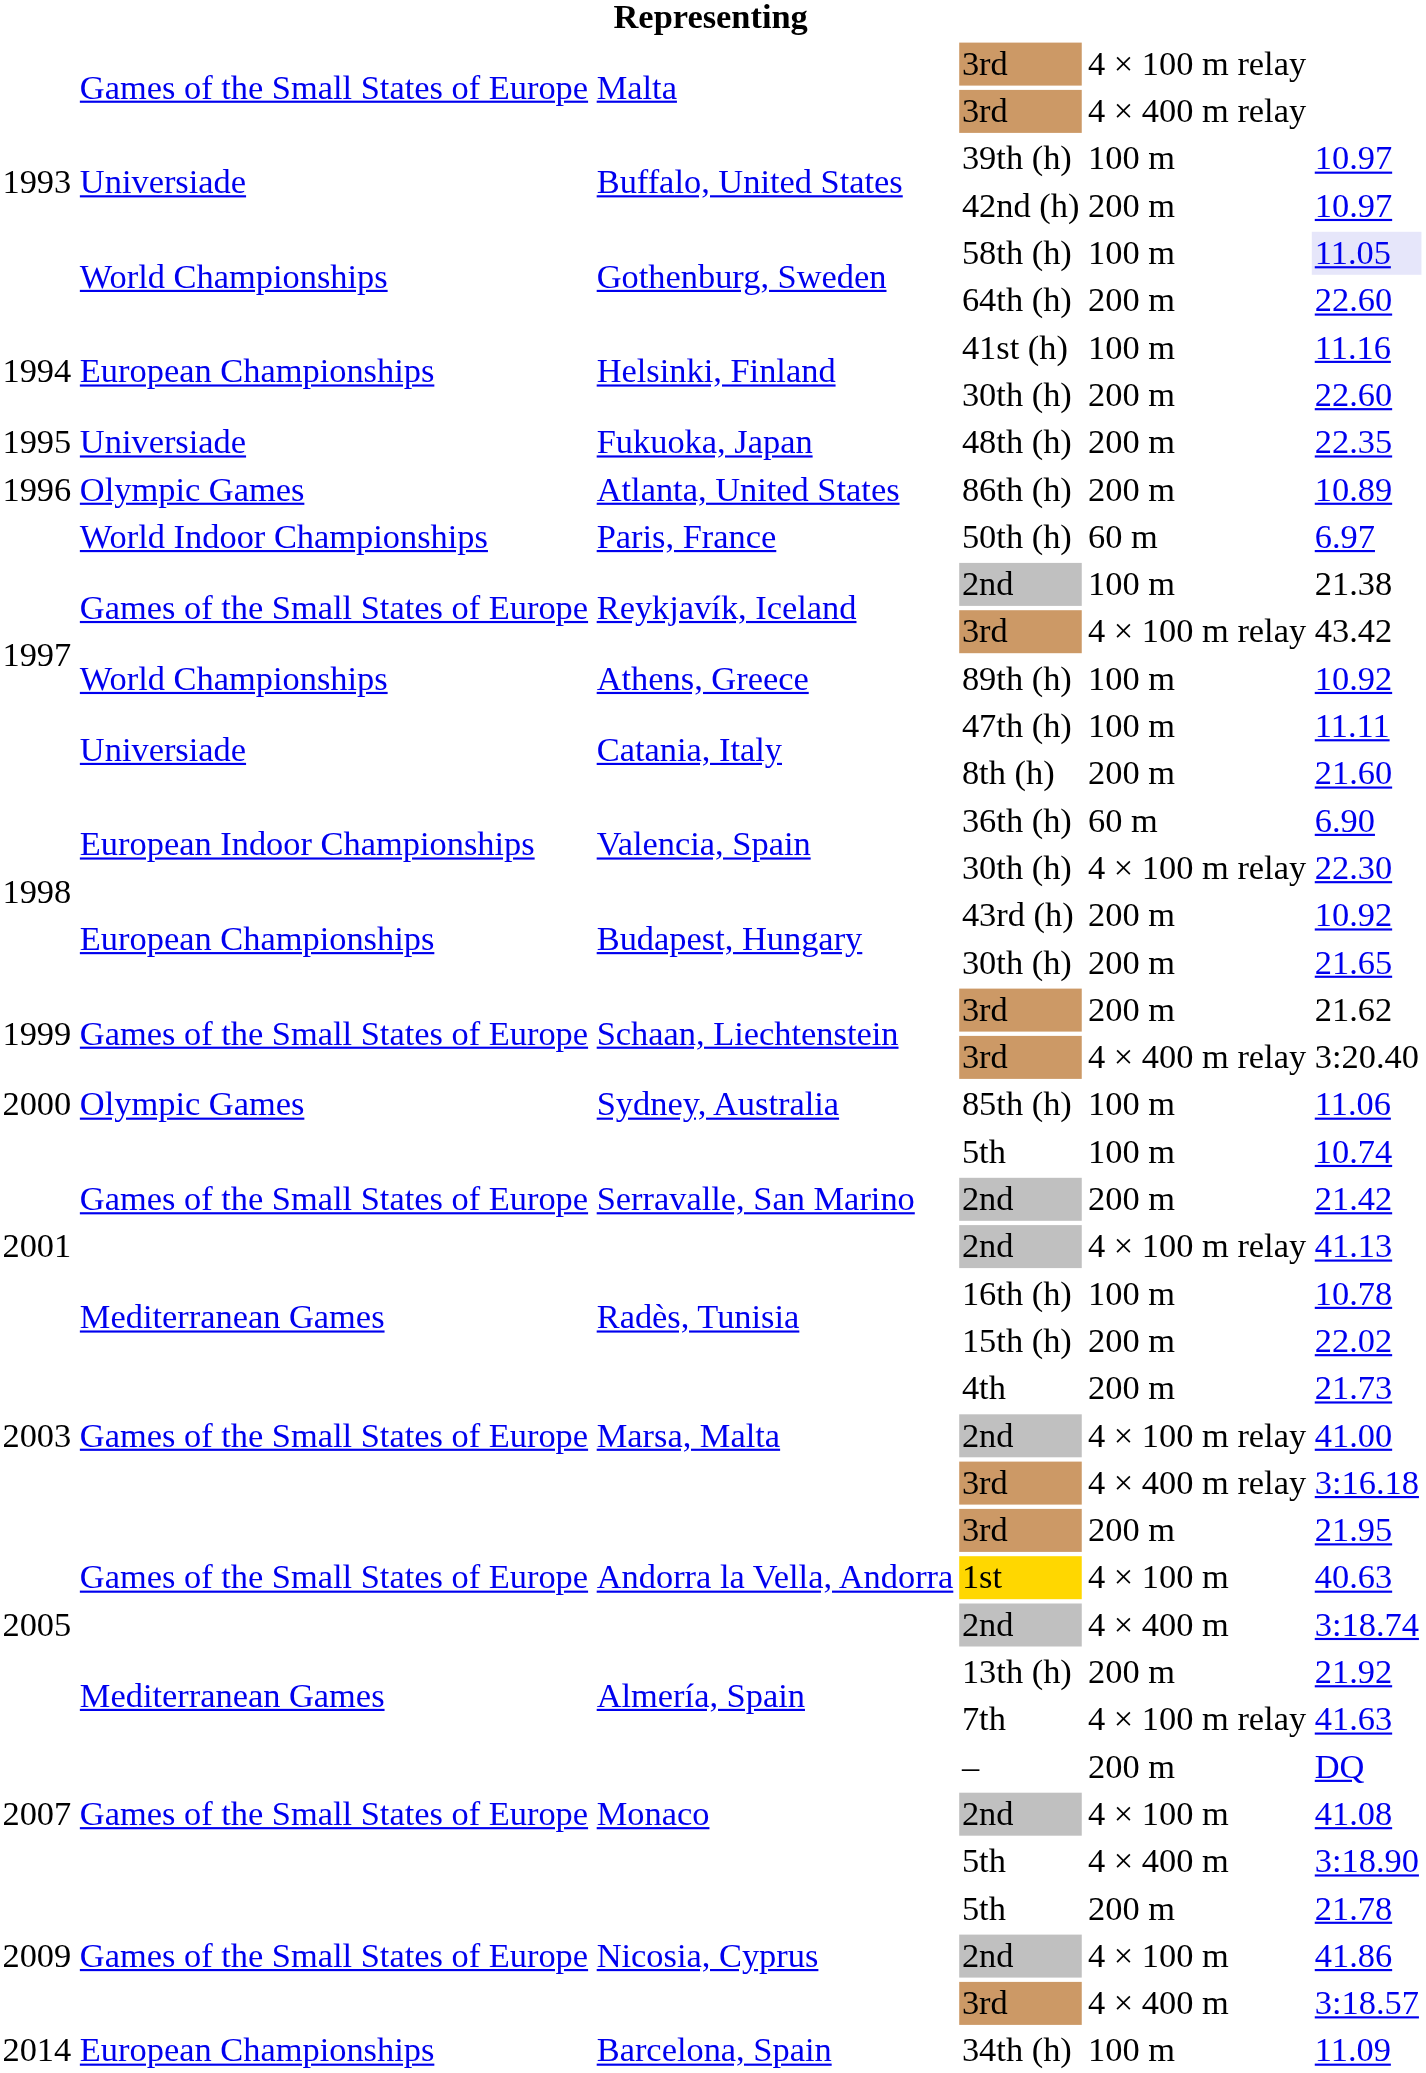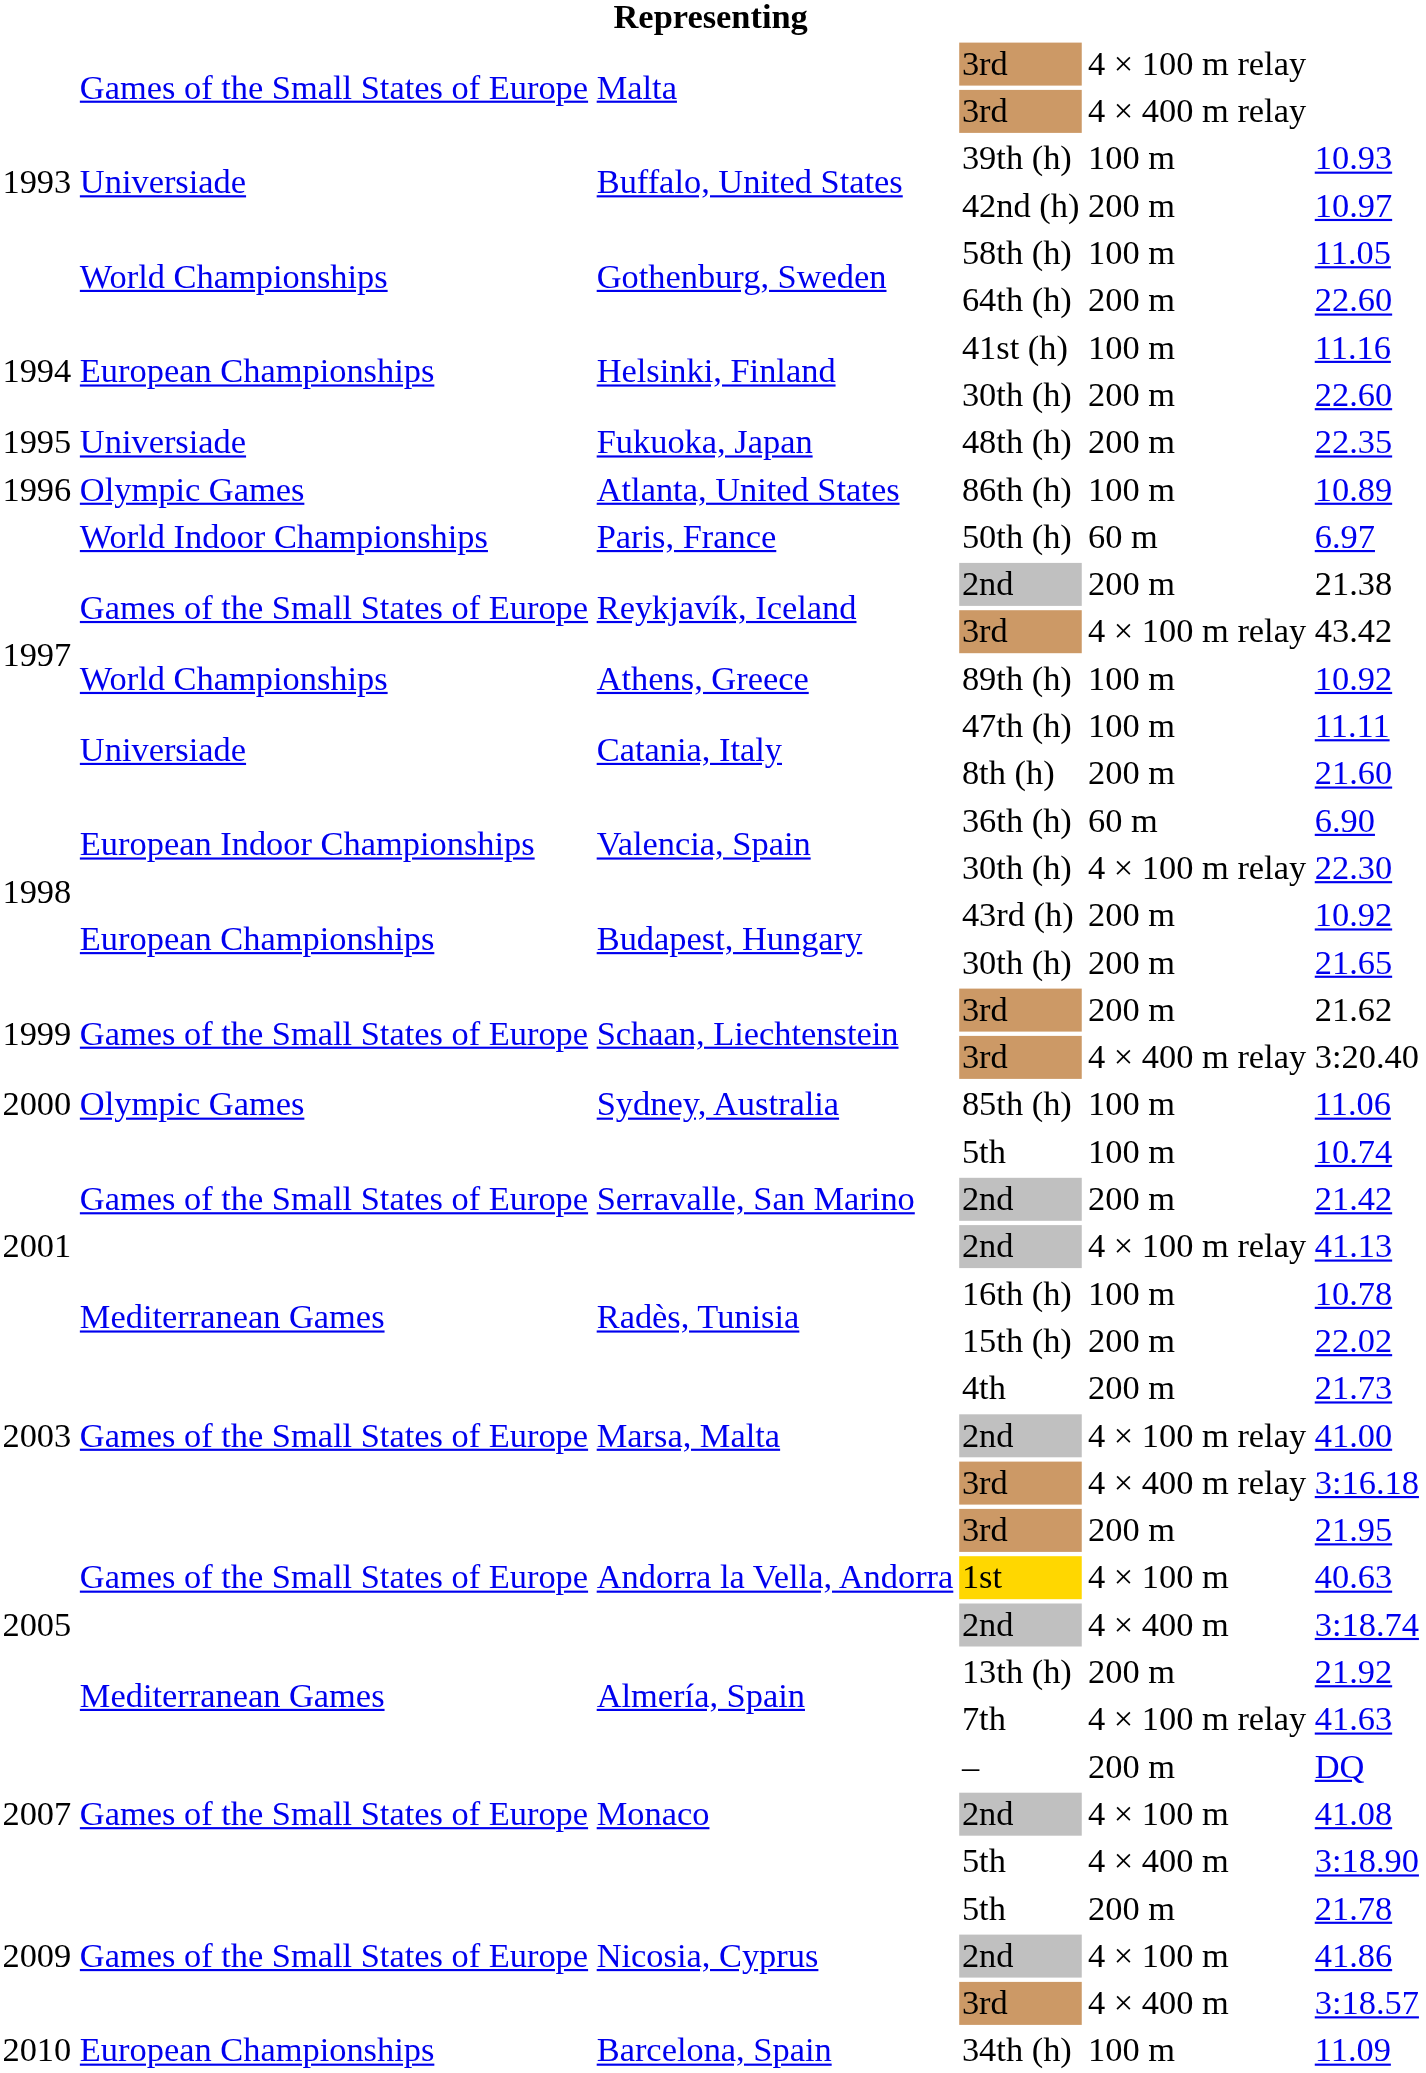39th (h) | column 6: 10.97 -> 10.93
58th (h) | column 6: lavender background -> no background
86th (h) | column 5: 200 m -> 100 m
Reykjavík, Iceland / 2nd | column 5: 100 m -> 200 m
34th (h) | column 1: 2014 -> 2010
